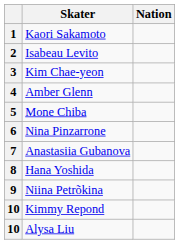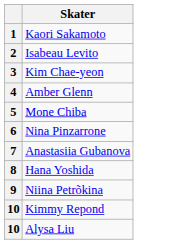- column: Nation
